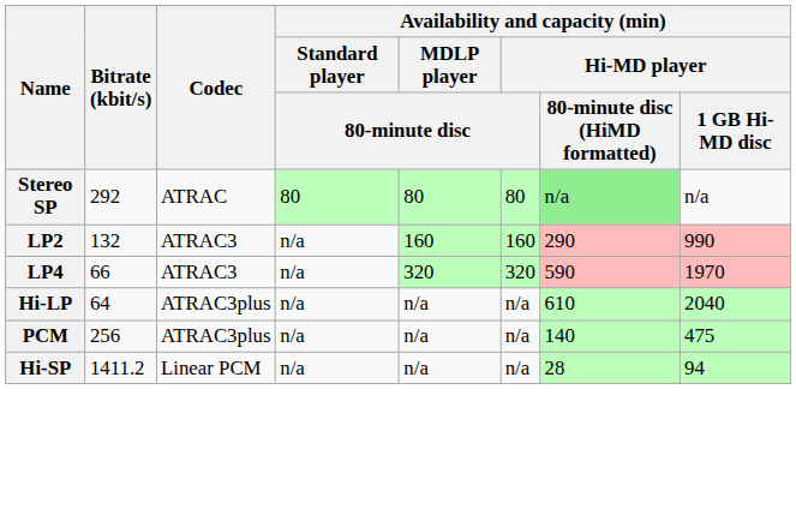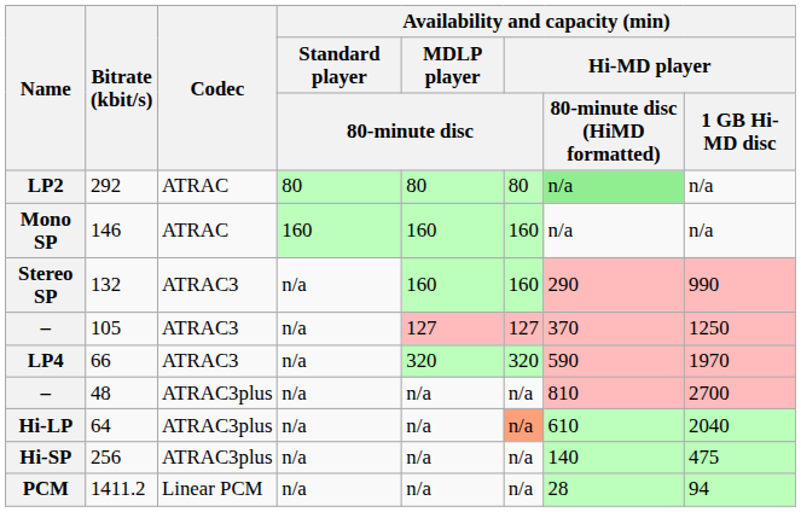292 | Name: Stereo SP -> LP2
+ row: Mono SP | 146 | ATRAC | 160 | 160 | 160 | n/a | n/a
132 | Name: LP2 -> Stereo SP
+ row: – | 105 | ATRAC3 | n/a | 127 | 127 | 370 | 1250
+ row: – | 48 | ATRAC3plus | n/a | n/a | n/a | 810 | 2700
64 | column 6: no background -> lightsalmon background
256 | Name: PCM -> Hi-SP
1411.2 | Name: Hi-SP -> PCM
